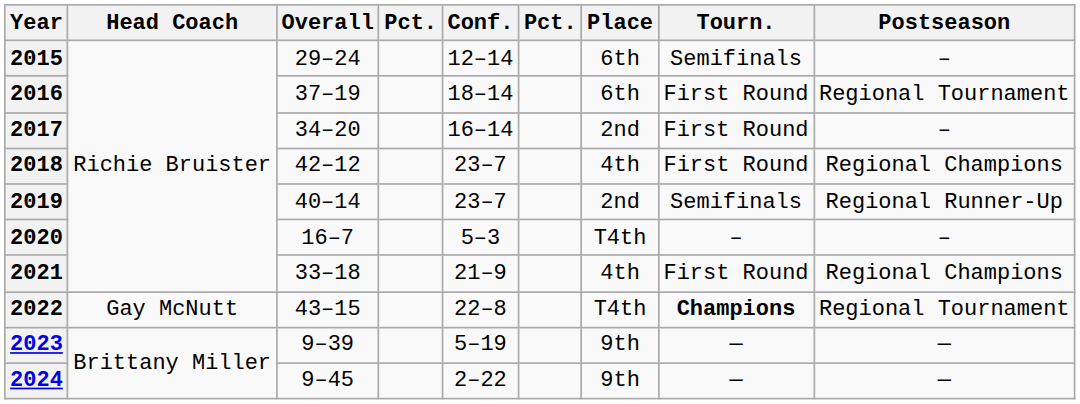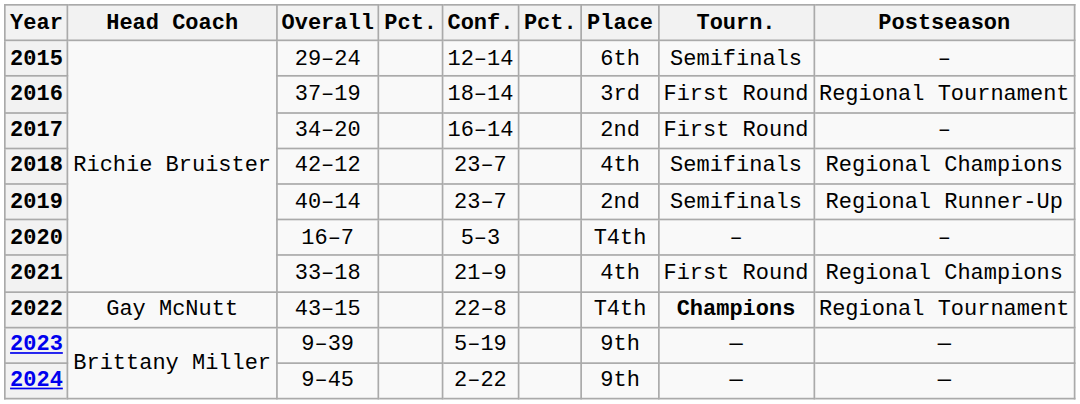2016 | Place: 6th -> 3rd
2018 | Tourn.: First Round -> Semifinals
